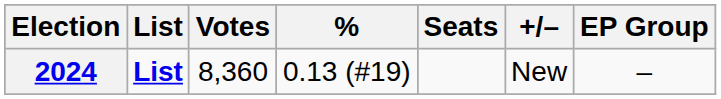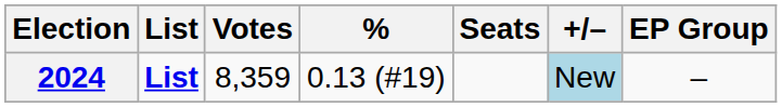2024 | Votes: 8,360 -> 8,359
2024 | +/–: no background -> lightblue background
